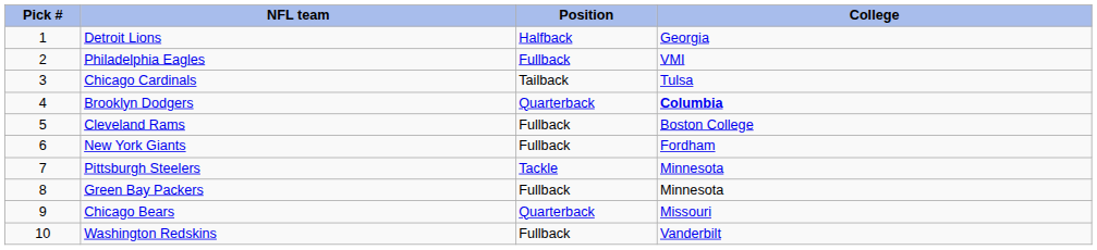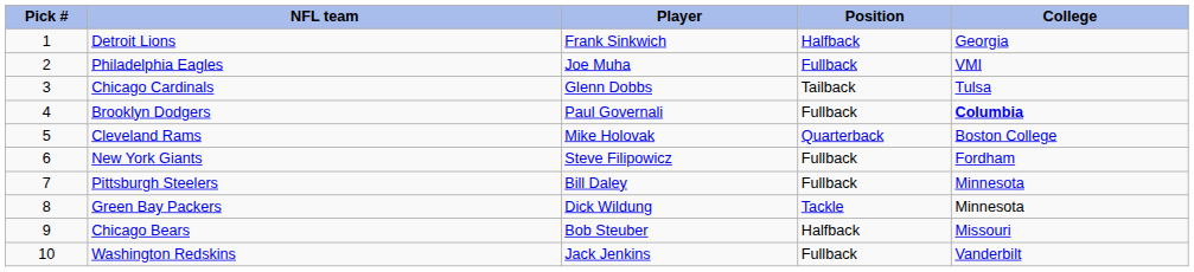+ column: Player | Frank Sinkwich | Joe Muha | Glenn Dobbs | Paul Governali | Mike Holovak | Steve Filipowicz | Bill Daley | Dick Wildung | Bob Steuber | Jack Jenkins
Brooklyn Dodgers | Position: Quarterback -> Fullback
Cleveland Rams | Position: Fullback -> Quarterback
Pittsburgh Steelers | Position: Tackle -> Fullback
Green Bay Packers | Position: Fullback -> Tackle
Chicago Bears | Position: Quarterback -> Halfback
